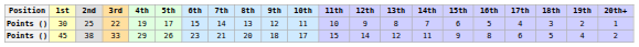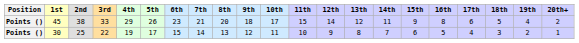rows swapped: 30 <-> 45
